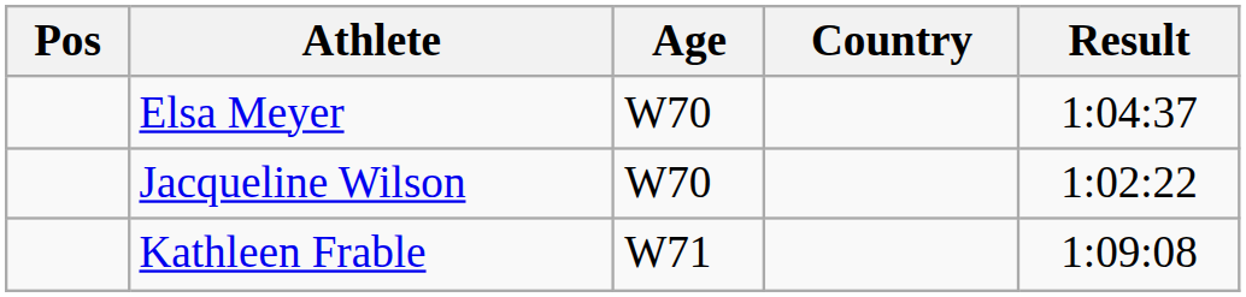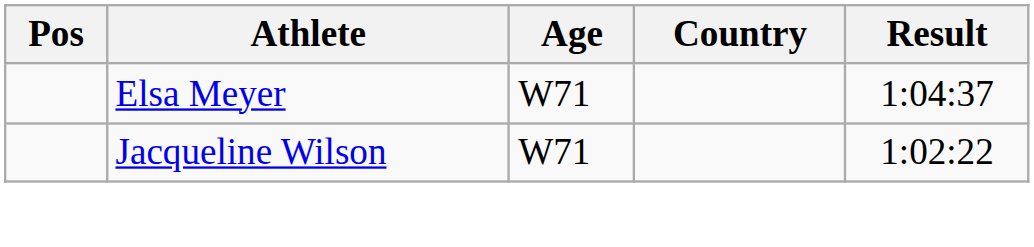Elsa Meyer | Age: W70 -> W71
Jacqueline Wilson | Age: W70 -> W71
- row: Kathleen Frable | W71 | 1:09:08
